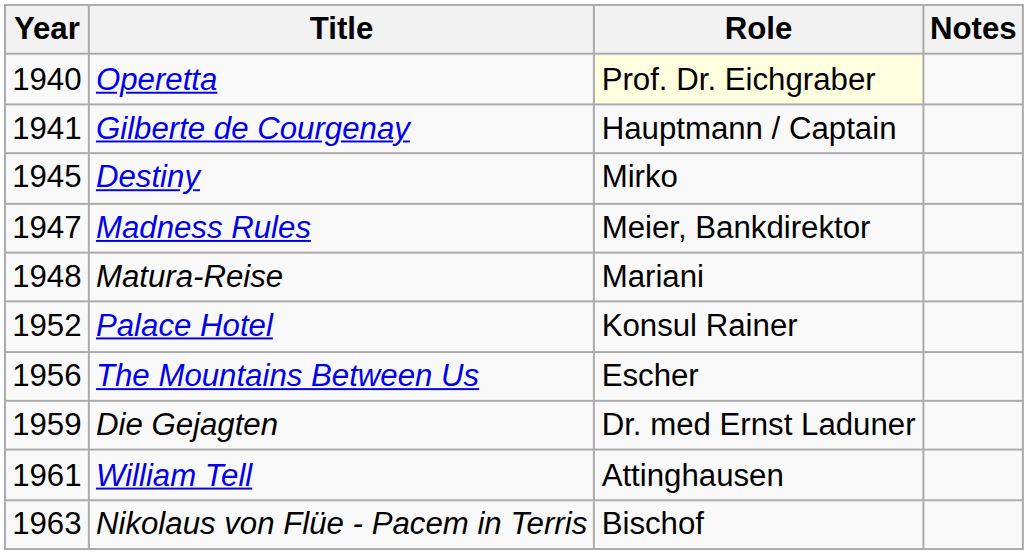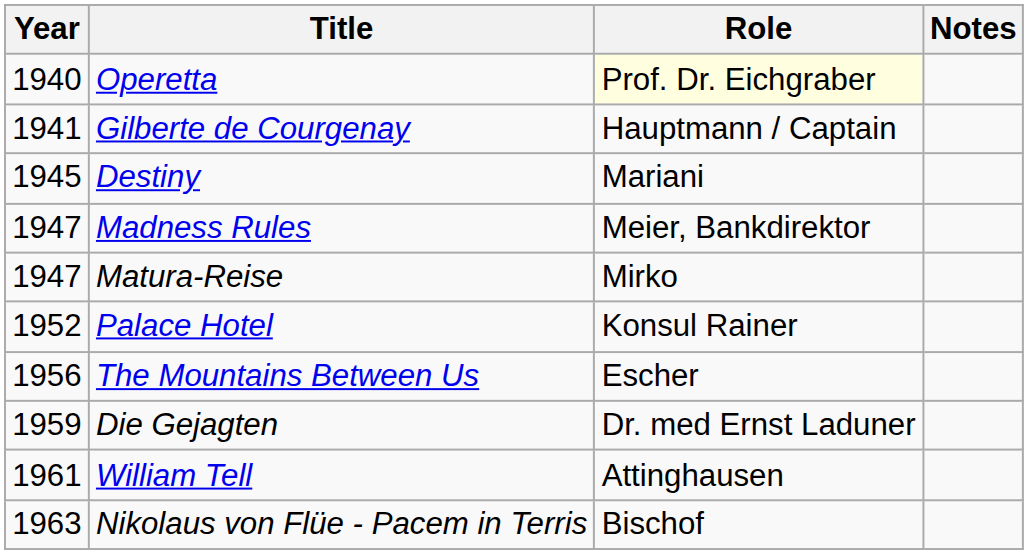Destiny | Role: Mirko -> Mariani
Matura-Reise | Year: 1948 -> 1947
Matura-Reise | Role: Mariani -> Mirko
